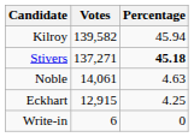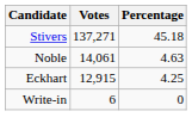- row: Kilroy | 139,582 | 45.94
Stivers | Percentage: bold -> normal
